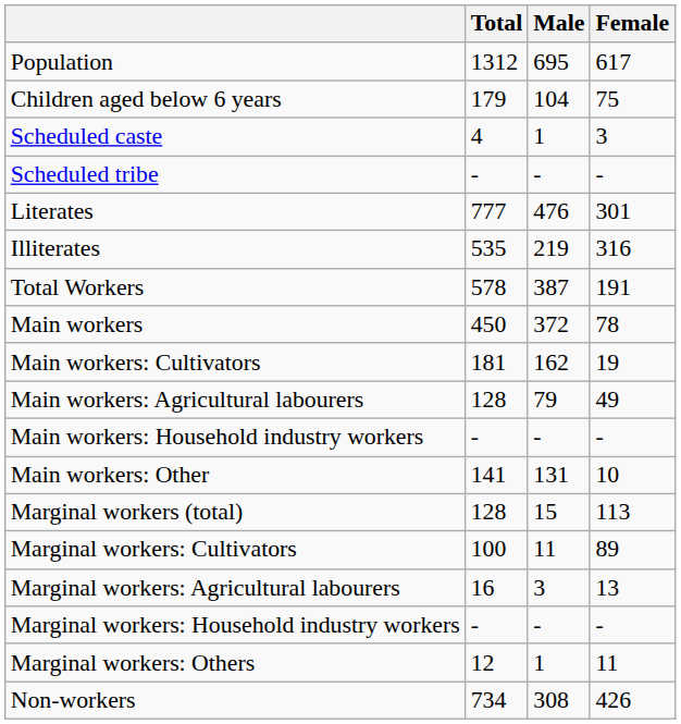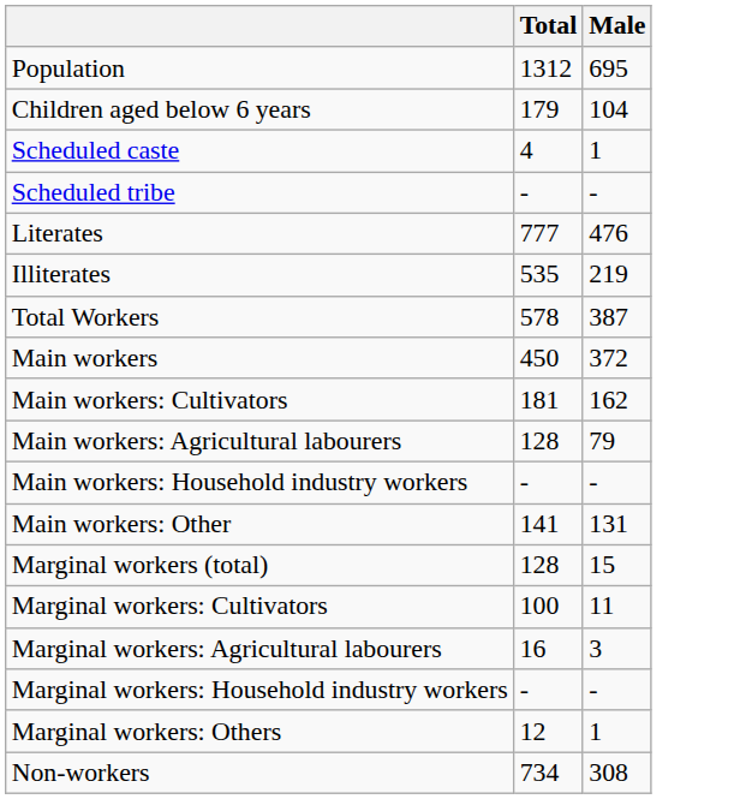- column: Female | 617 | 75 | 3 | - | 301 | 316 | 191 | 78 | 19 | 49 | - | 10 | 113 | 89 | 13 | - | 11 | 426
